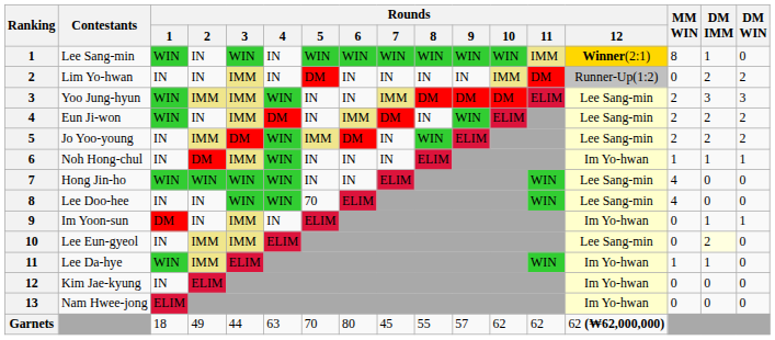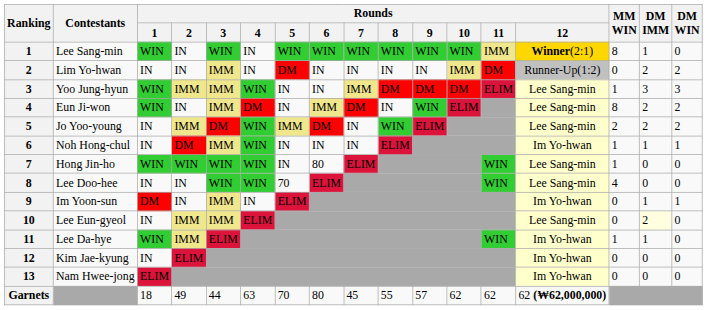Yoo Jung-hyun | MM WIN: 2 -> 1
Eun Ji-won | MM WIN: 2 -> 8
Hong Jin-ho | Rounds / 6: IN -> 80
Hong Jin-ho | MM WIN: 4 -> 1
